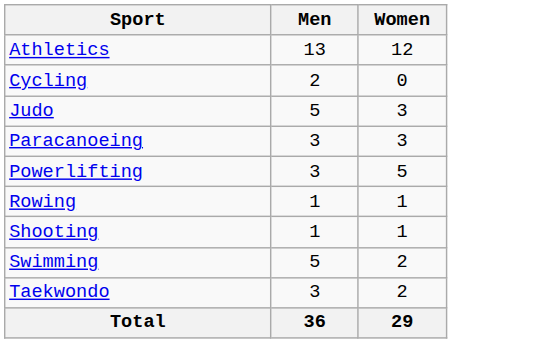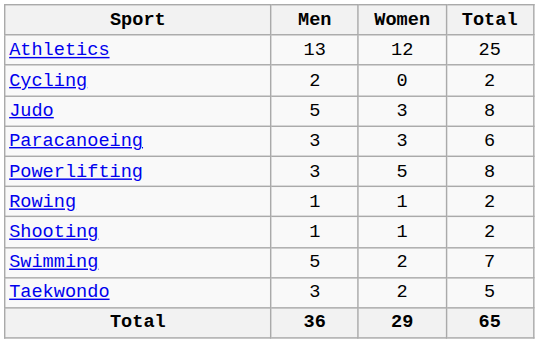+ column: Total | 25 | 2 | 8 | 6 | 8 | 2 | 2 | 7 | 5 | 65
